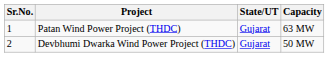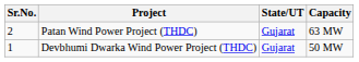Patan Wind Power Project (THDC) | Sr.No.: 1 -> 2
Devbhumi Dwarka Wind Power Project (THDC) | Sr.No.: 2 -> 1
